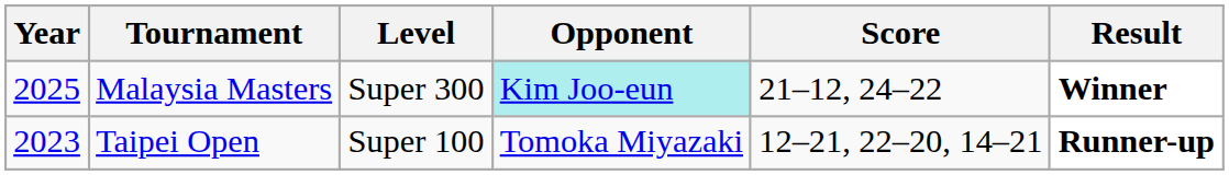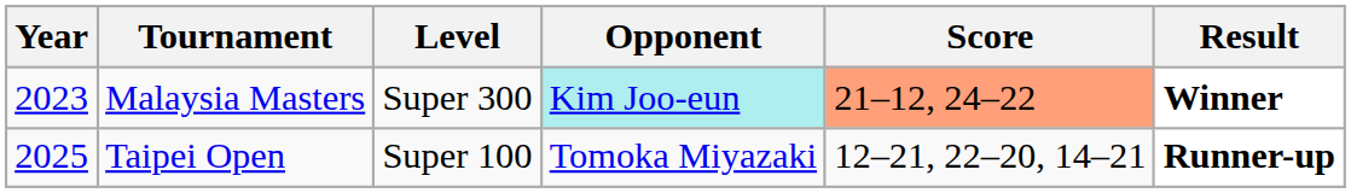Malaysia Masters | Year: 2025 -> 2023
Malaysia Masters | Score: no background -> lightsalmon background
Taipei Open | Year: 2023 -> 2025
